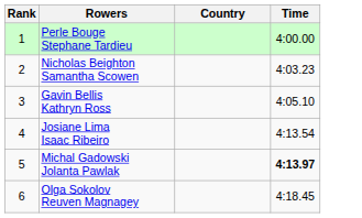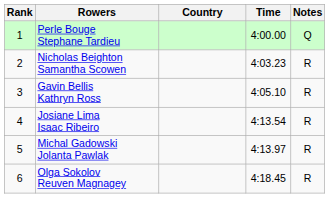+ column: Notes | Q | R | R | R | R | R
Michal Gadowski Jolanta Pawlak | Time: bold -> normal
